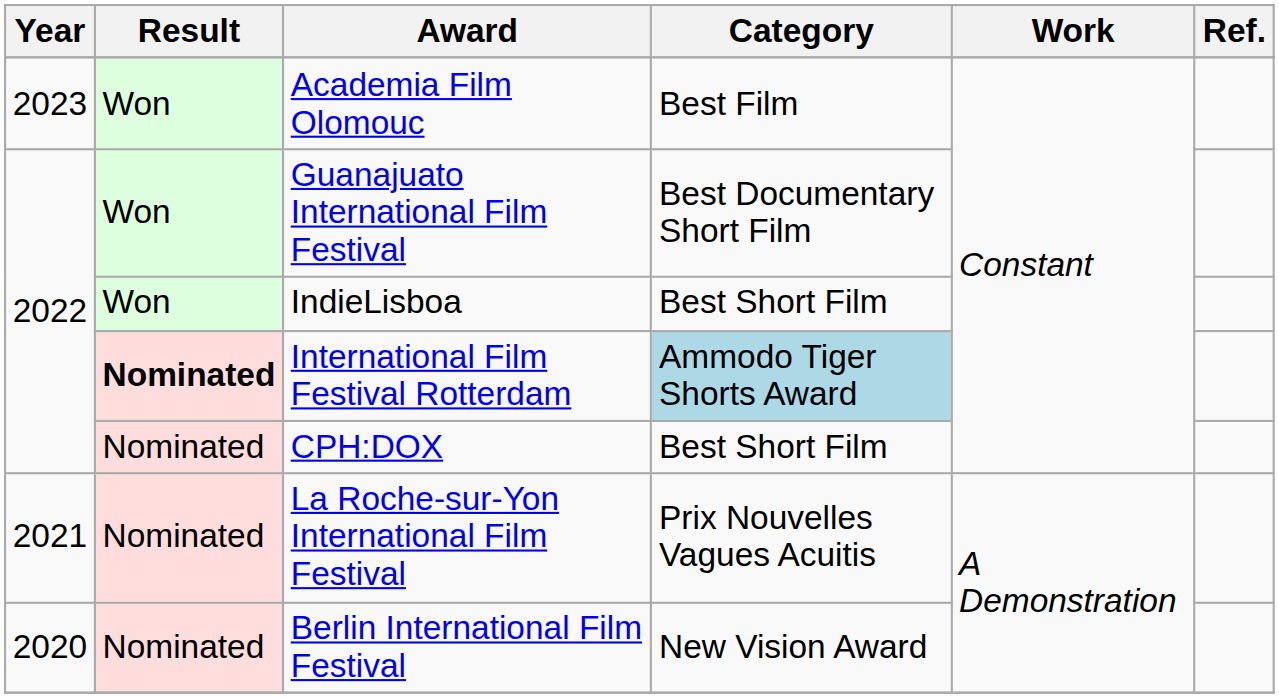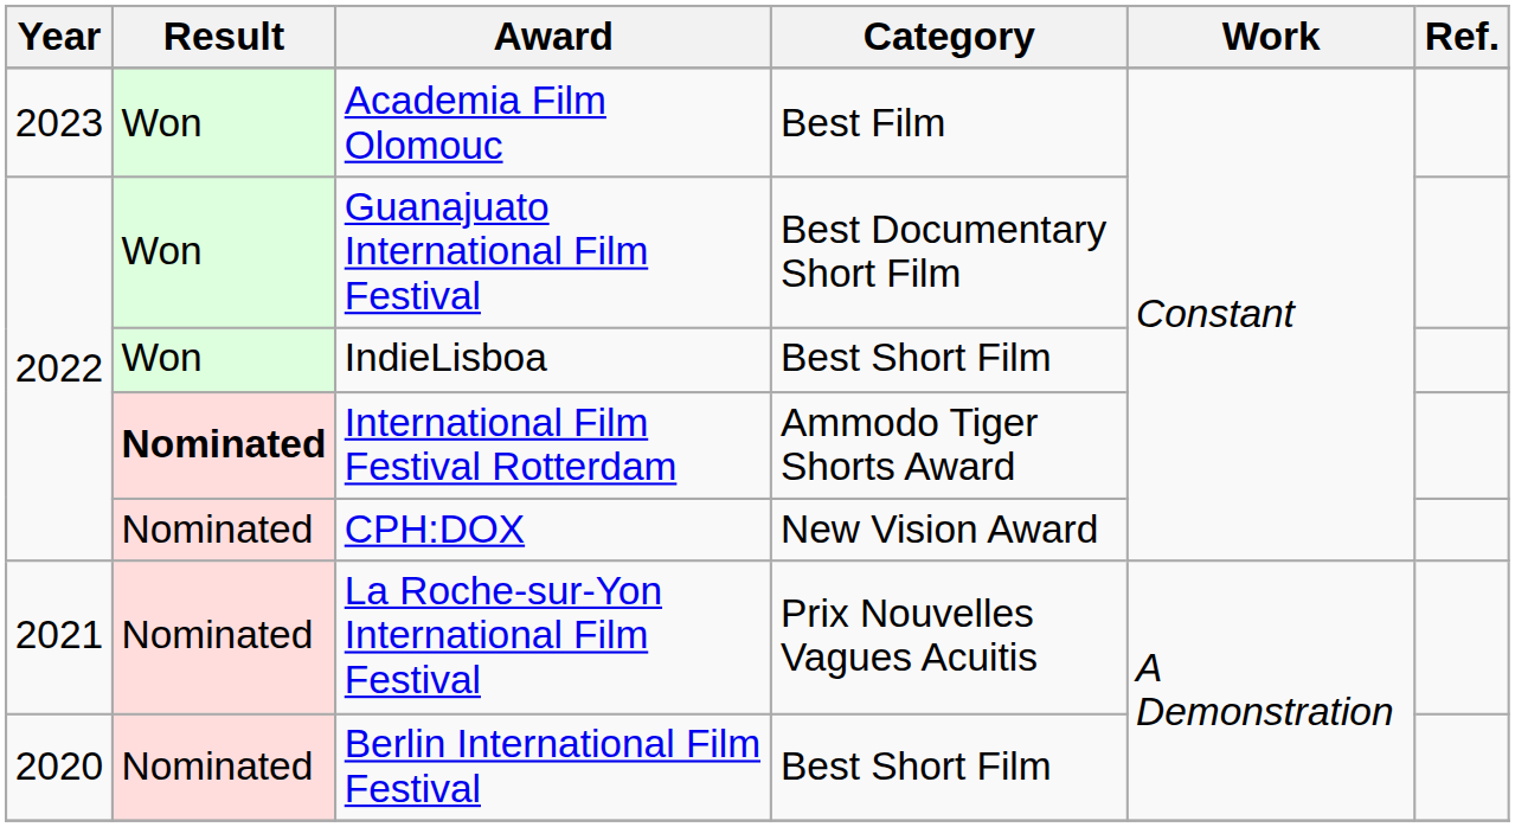International Film Festival Rotterdam | Category: lightblue background -> no background
CPH:DOX | Category: Best Short Film -> New Vision Award
Berlin International Film Festival | Category: New Vision Award -> Best Short Film
